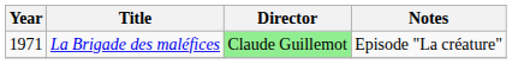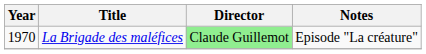La Brigade des maléfices | Year: 1971 -> 1970
